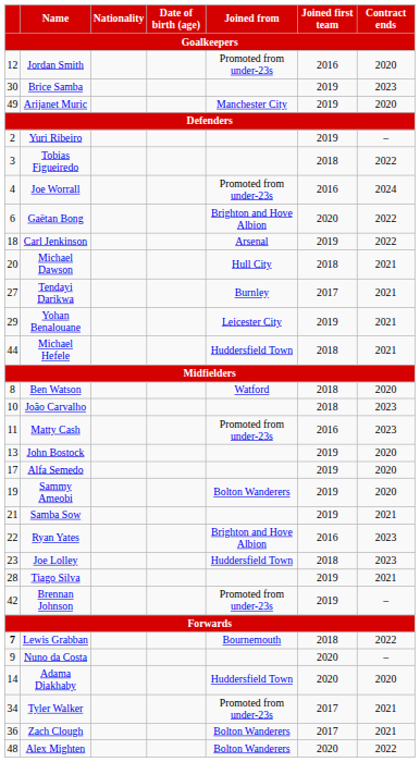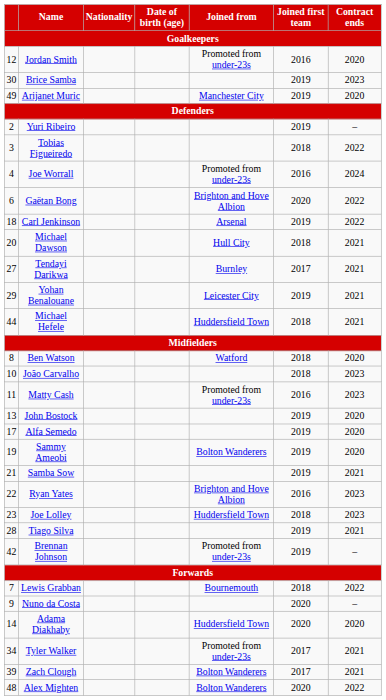Lewis Grabban | column 1: bold -> normal
Zach Clough | column 1: 36 -> 39
